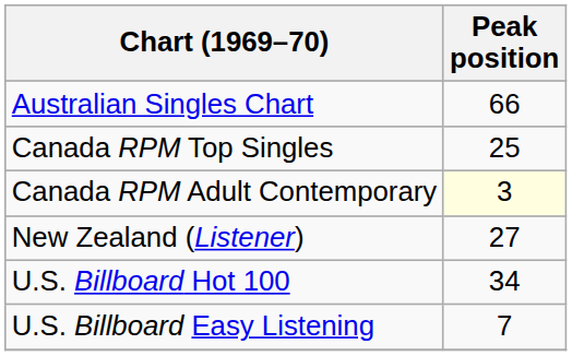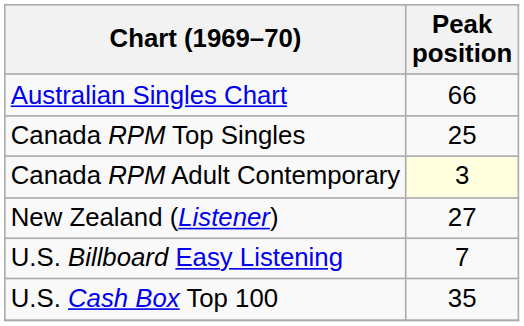- row: U.S. Billboard Hot 100 | 34
+ row: U.S. Cash Box Top 100 | 35
